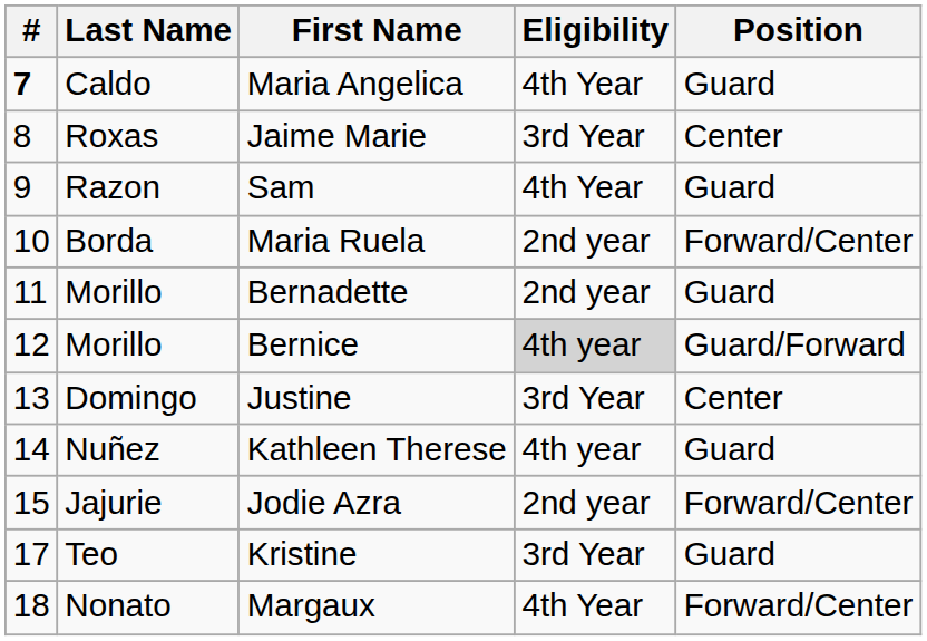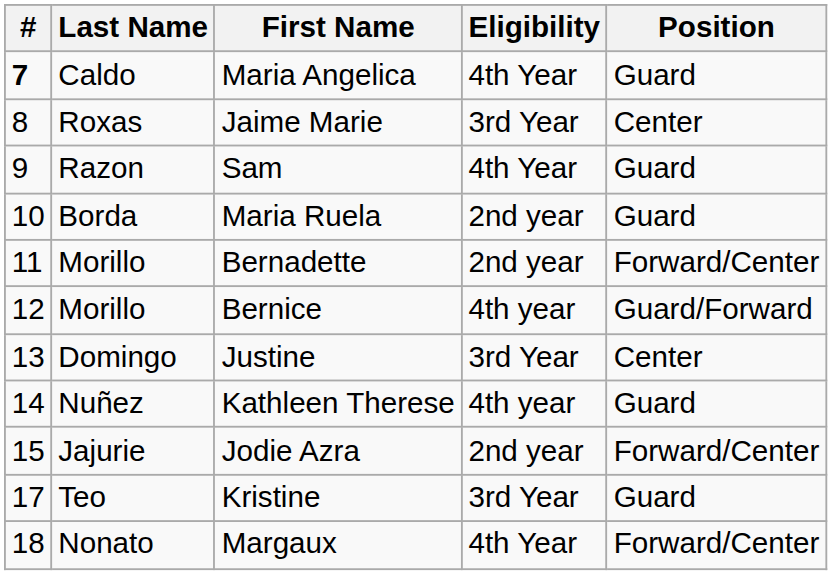Maria Ruela | Position: Forward/Center -> Guard
Bernadette | Position: Guard -> Forward/Center
Bernice | Eligibility: lightgrey background -> no background
